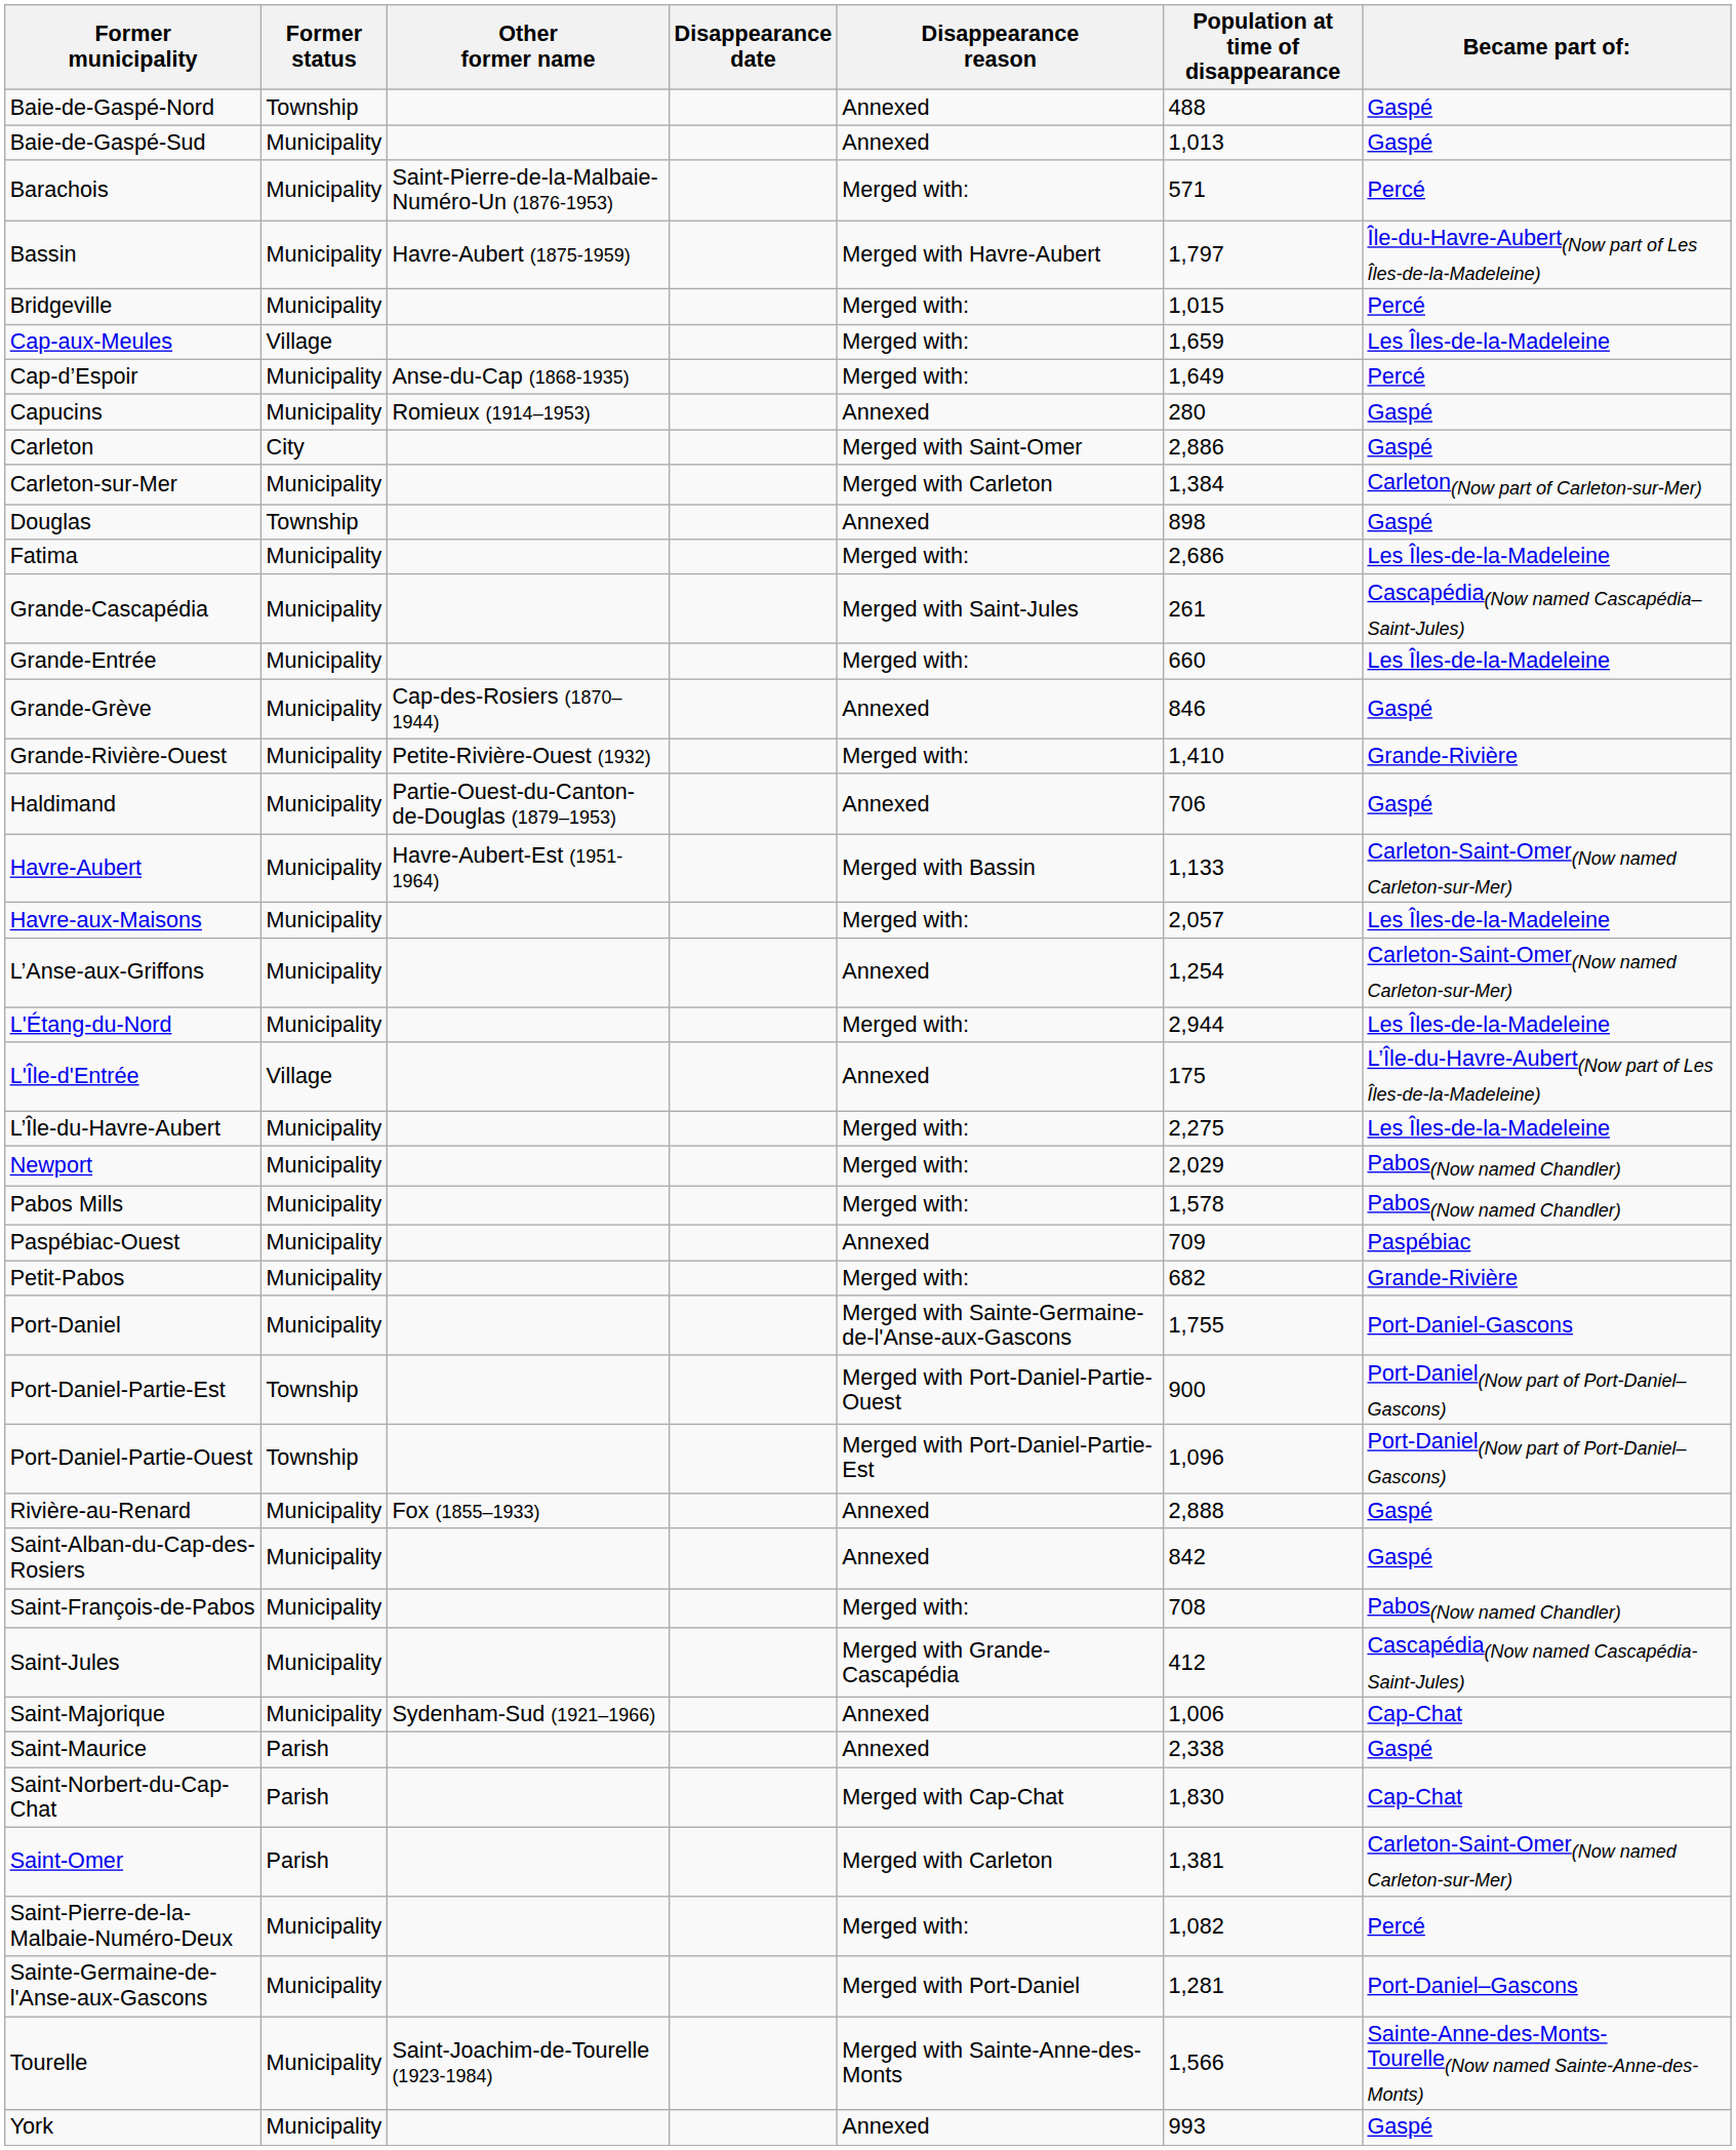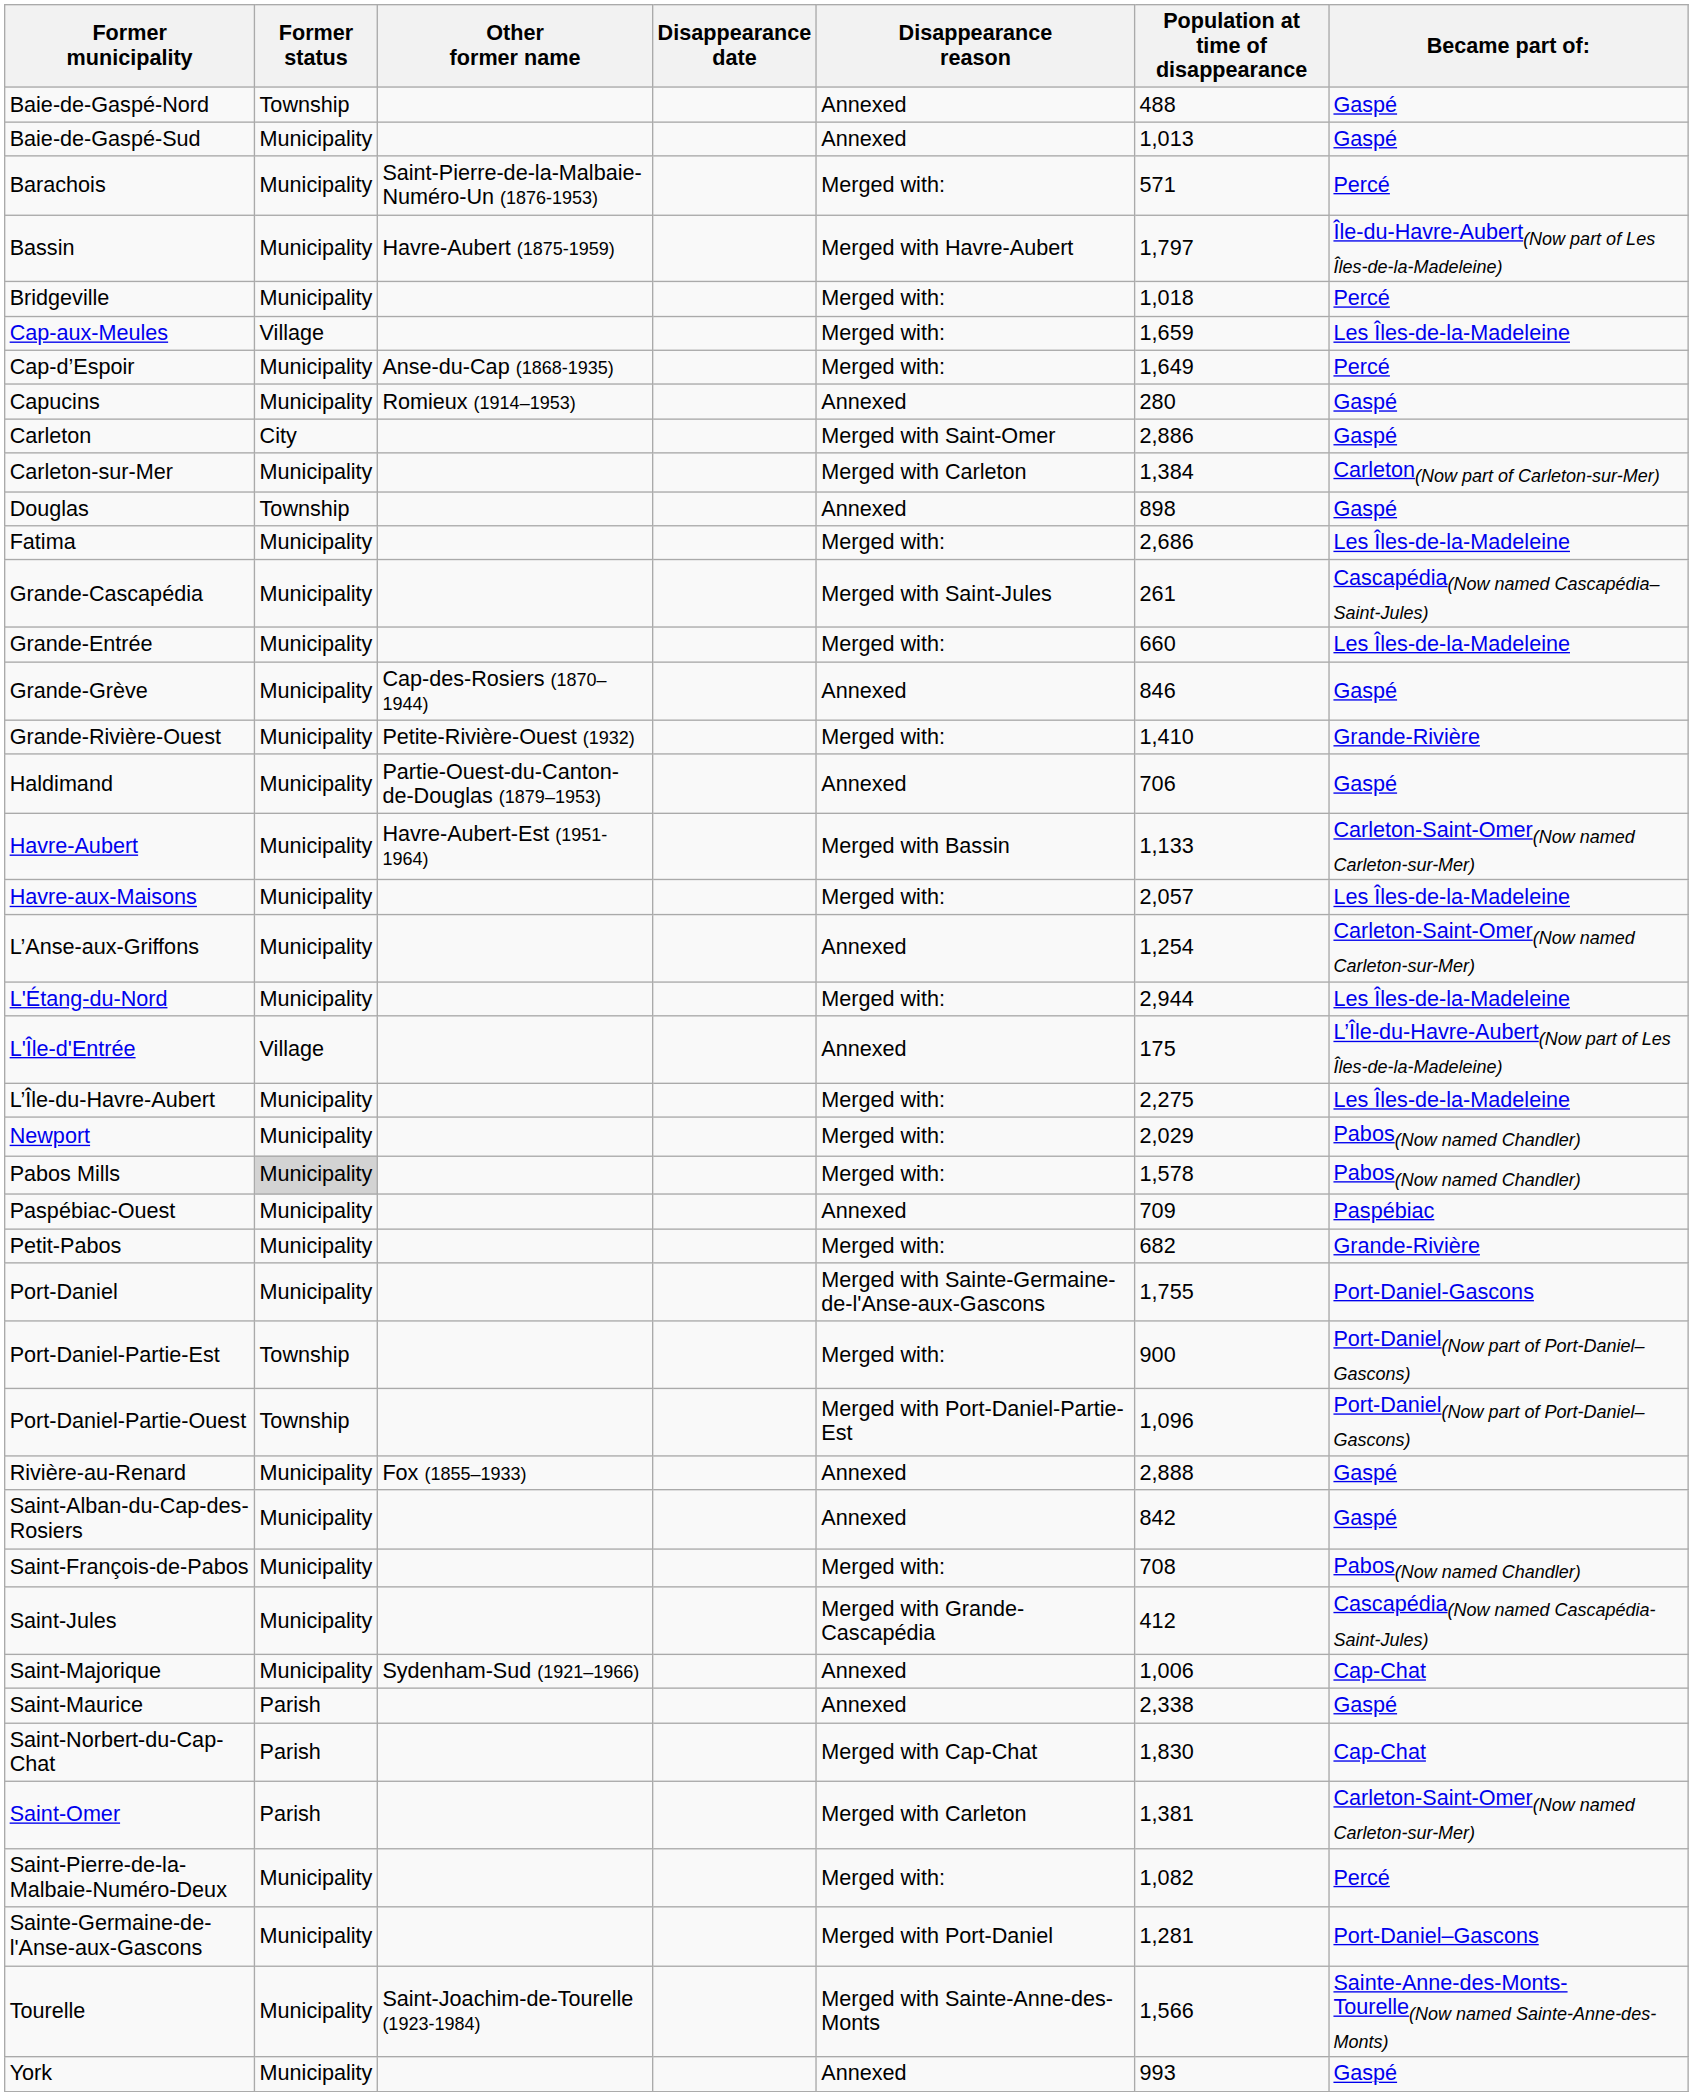Bridgeville | Population at time of disappearance: 1,015 -> 1,018
Pabos Mills | Former status: no background -> lightgrey background
Port-Daniel-Partie-Est | Disappearance reason: Merged with Port-Daniel-Partie-Ouest -> Merged with:
